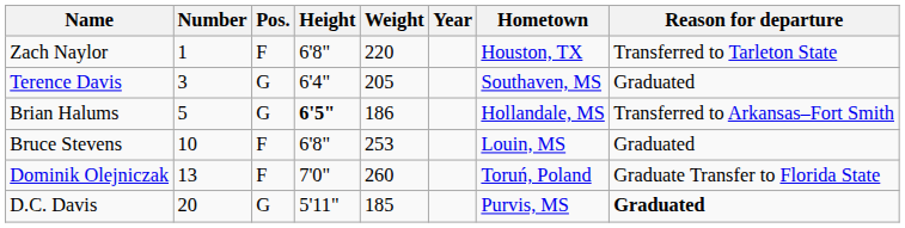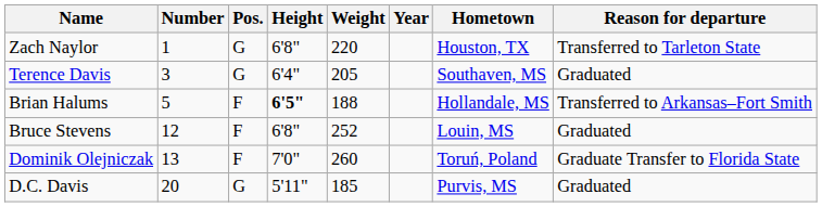Zach Naylor | Pos.: F -> G
Brian Halums | Pos.: G -> F
Brian Halums | Weight: 186 -> 188
Bruce Stevens | Number: 10 -> 12
Bruce Stevens | Weight: 253 -> 252
D.C. Davis | Reason for departure: bold -> normal
